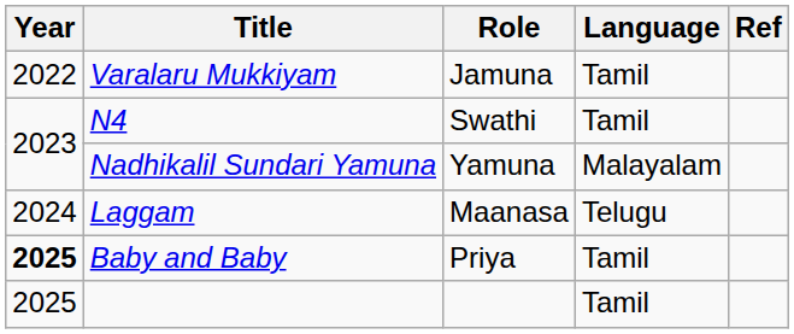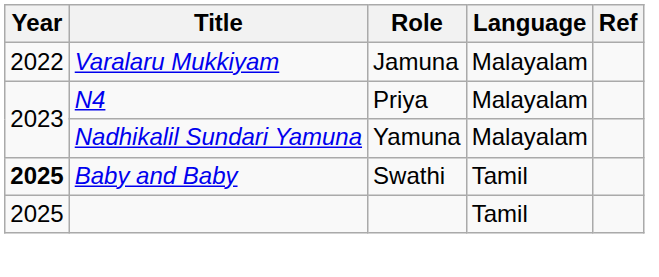Varalaru Mukkiyam | Language: Tamil -> Malayalam
N4 | Role: Swathi -> Priya
N4 | Language: Tamil -> Malayalam
- row: 2024 | Laggam | Maanasa | Telugu
Baby and Baby | Role: Priya -> Swathi
